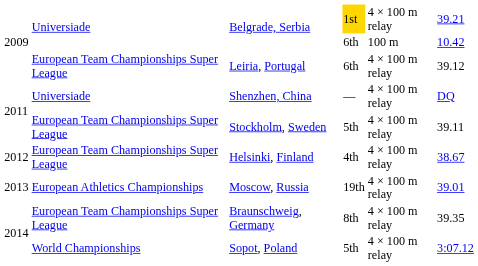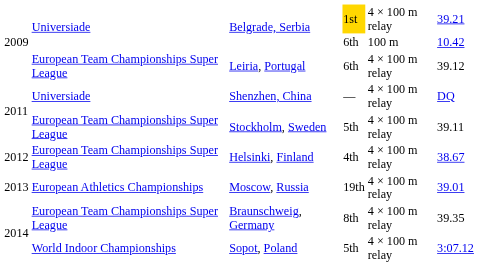Sopot, Poland | column 2: World Championships -> World Indoor Championships
